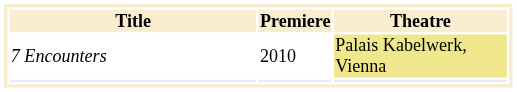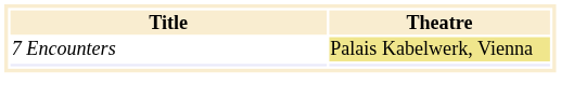- column: Premiere | 2010
